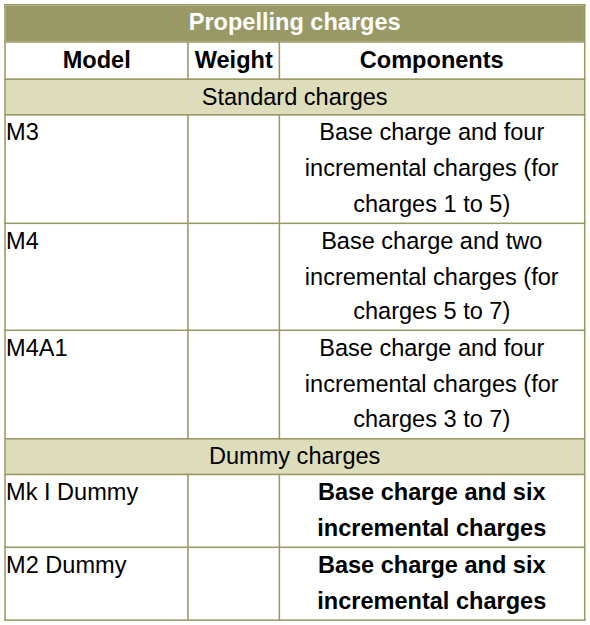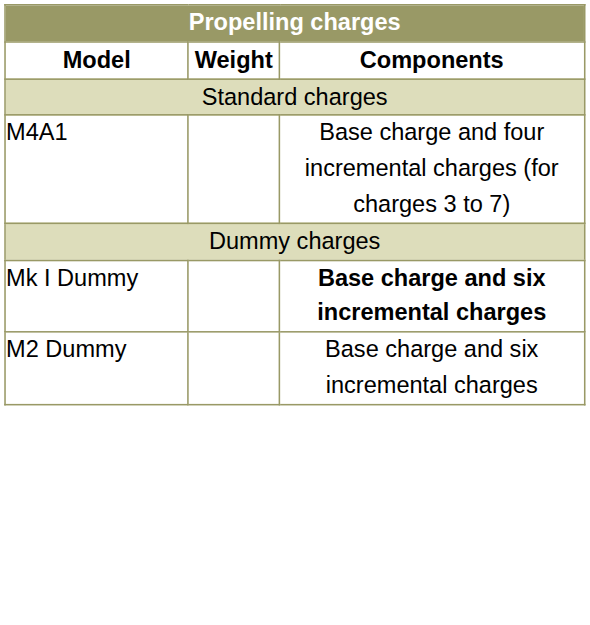- row: M3 | Base charge and four incremental charges (for charges 1 to 5)
- row: M4 | Base charge and two incremental charges (for charges 5 to 7)
M2 Dummy | column 3: bold -> normal
